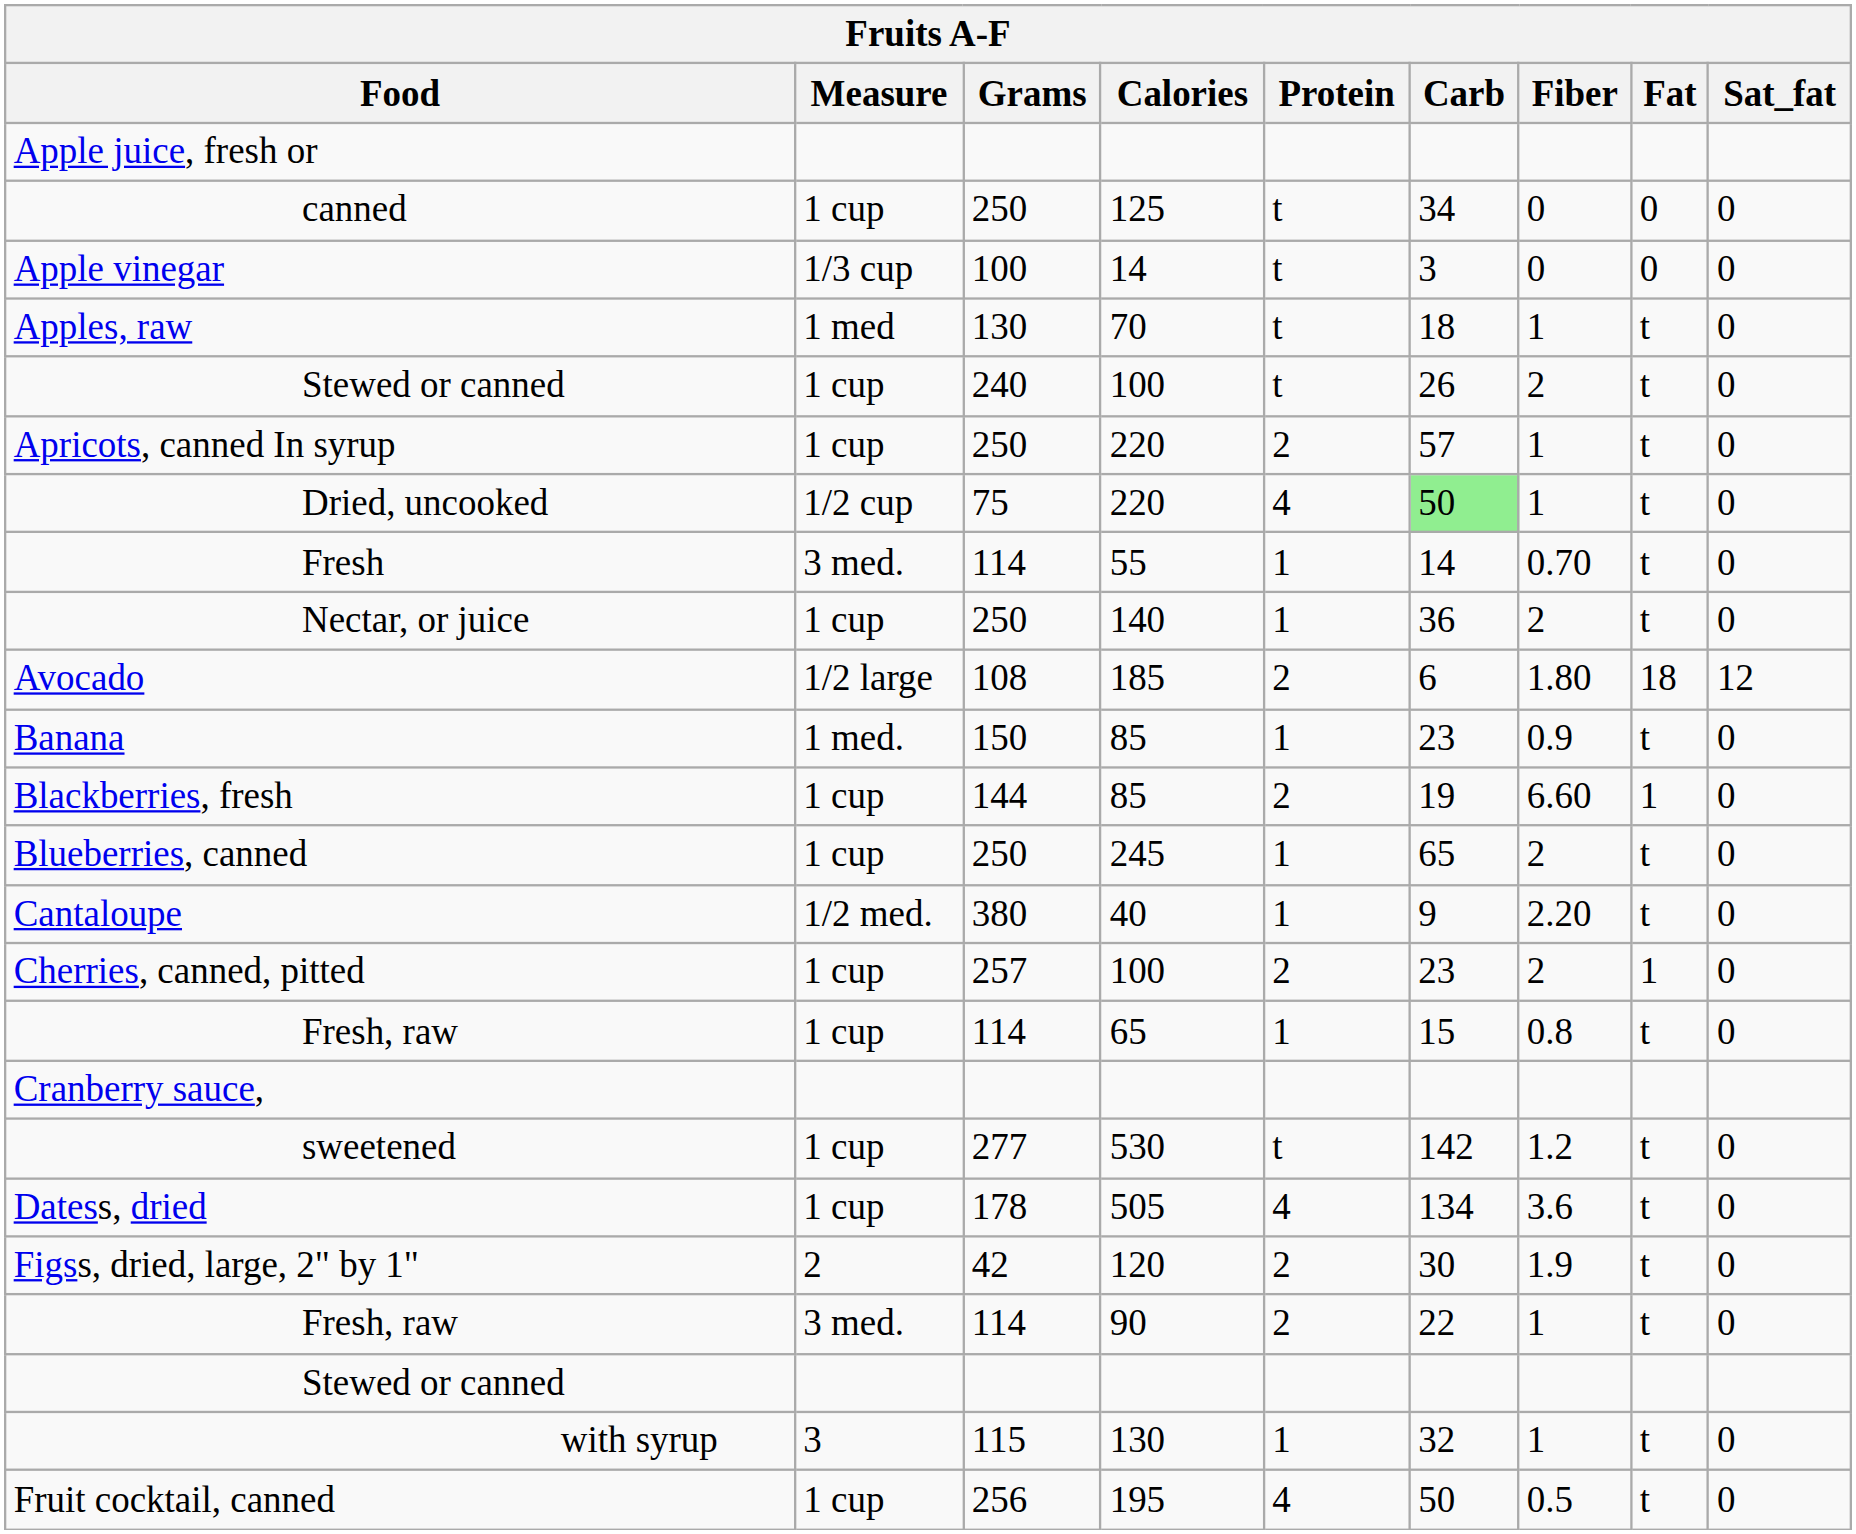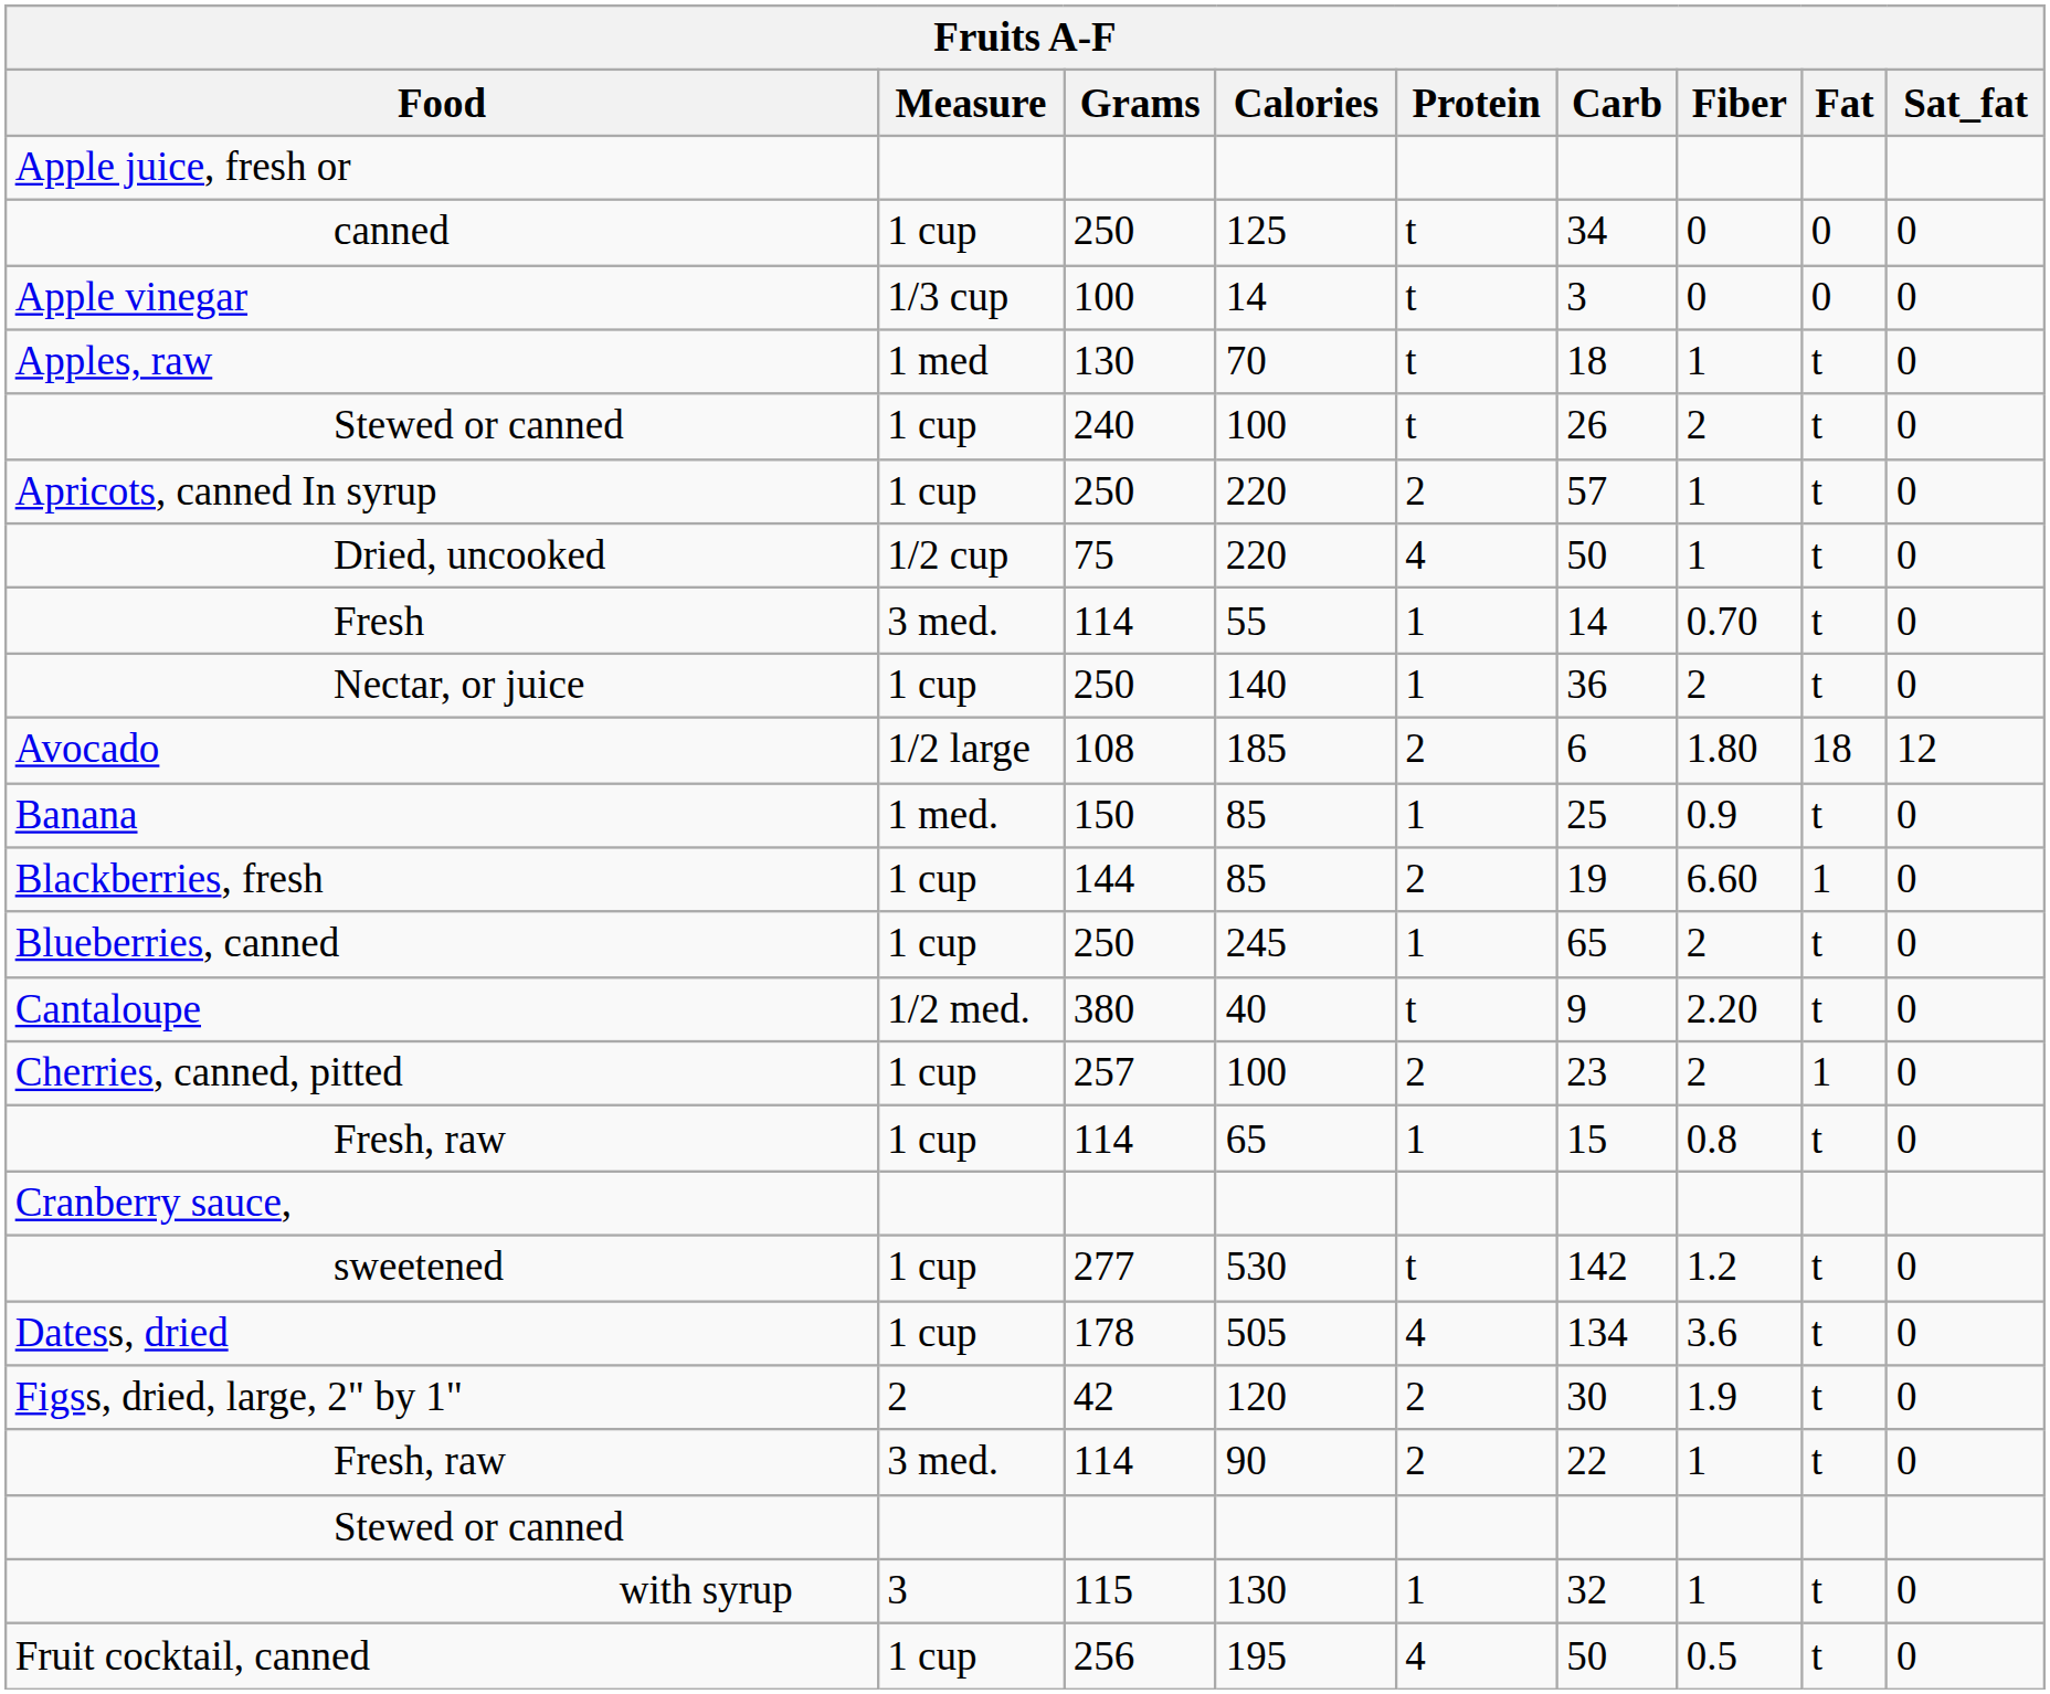Dried, uncooked | Carb: lightgreen background -> no background
Banana | Carb: 23 -> 25
Cantaloupe | Protein: 1 -> t
